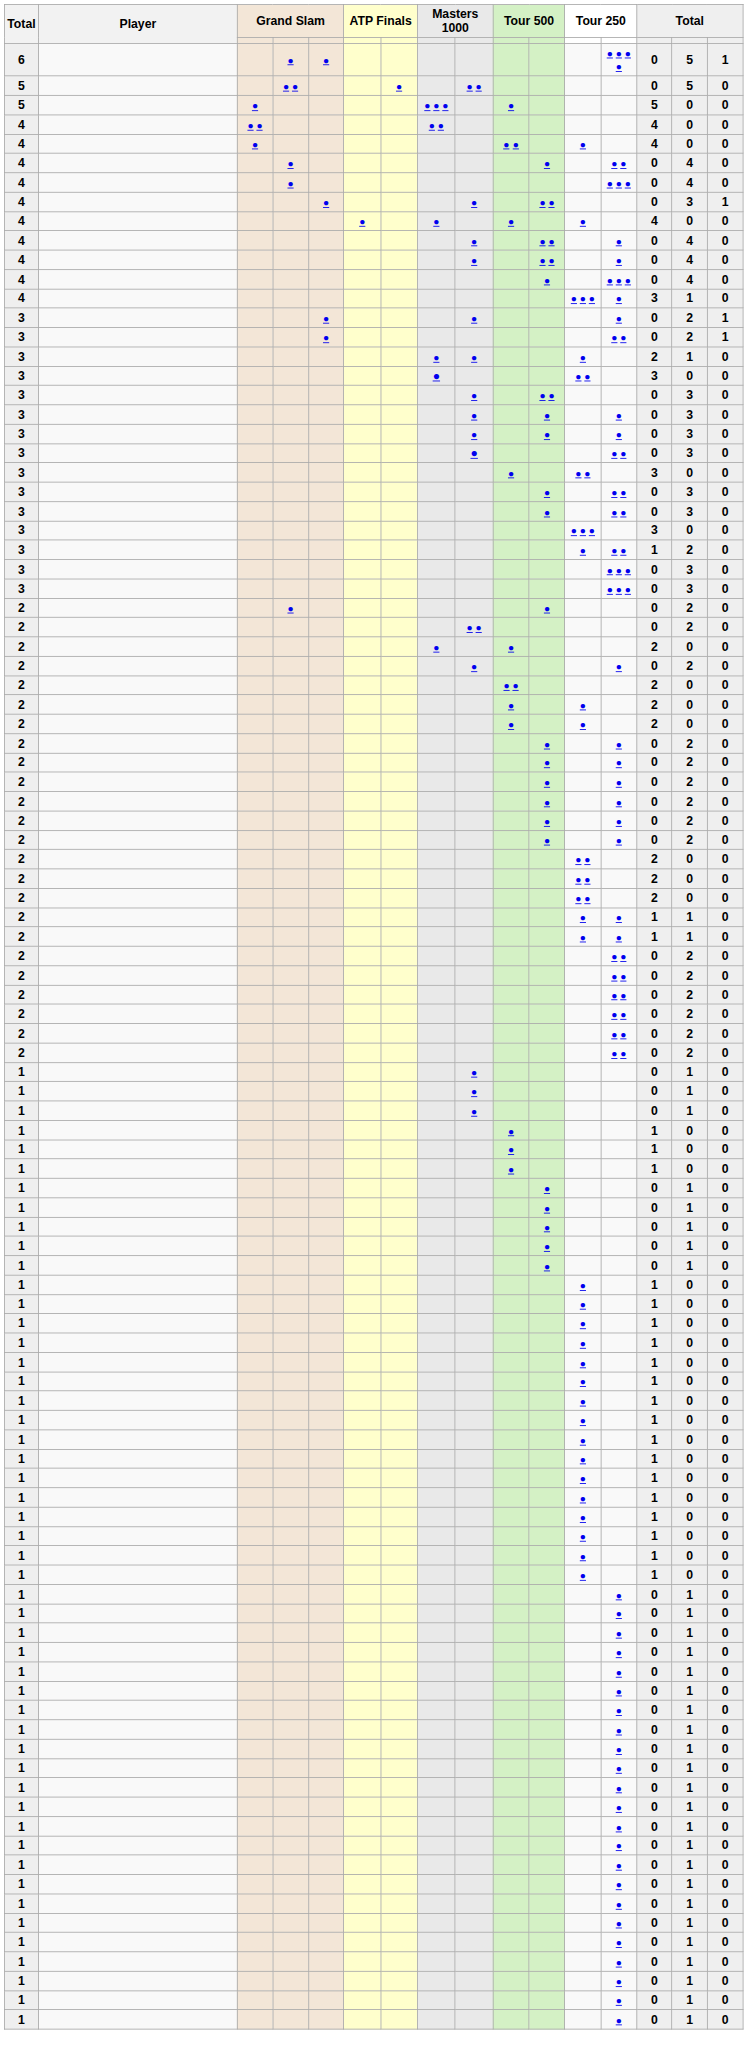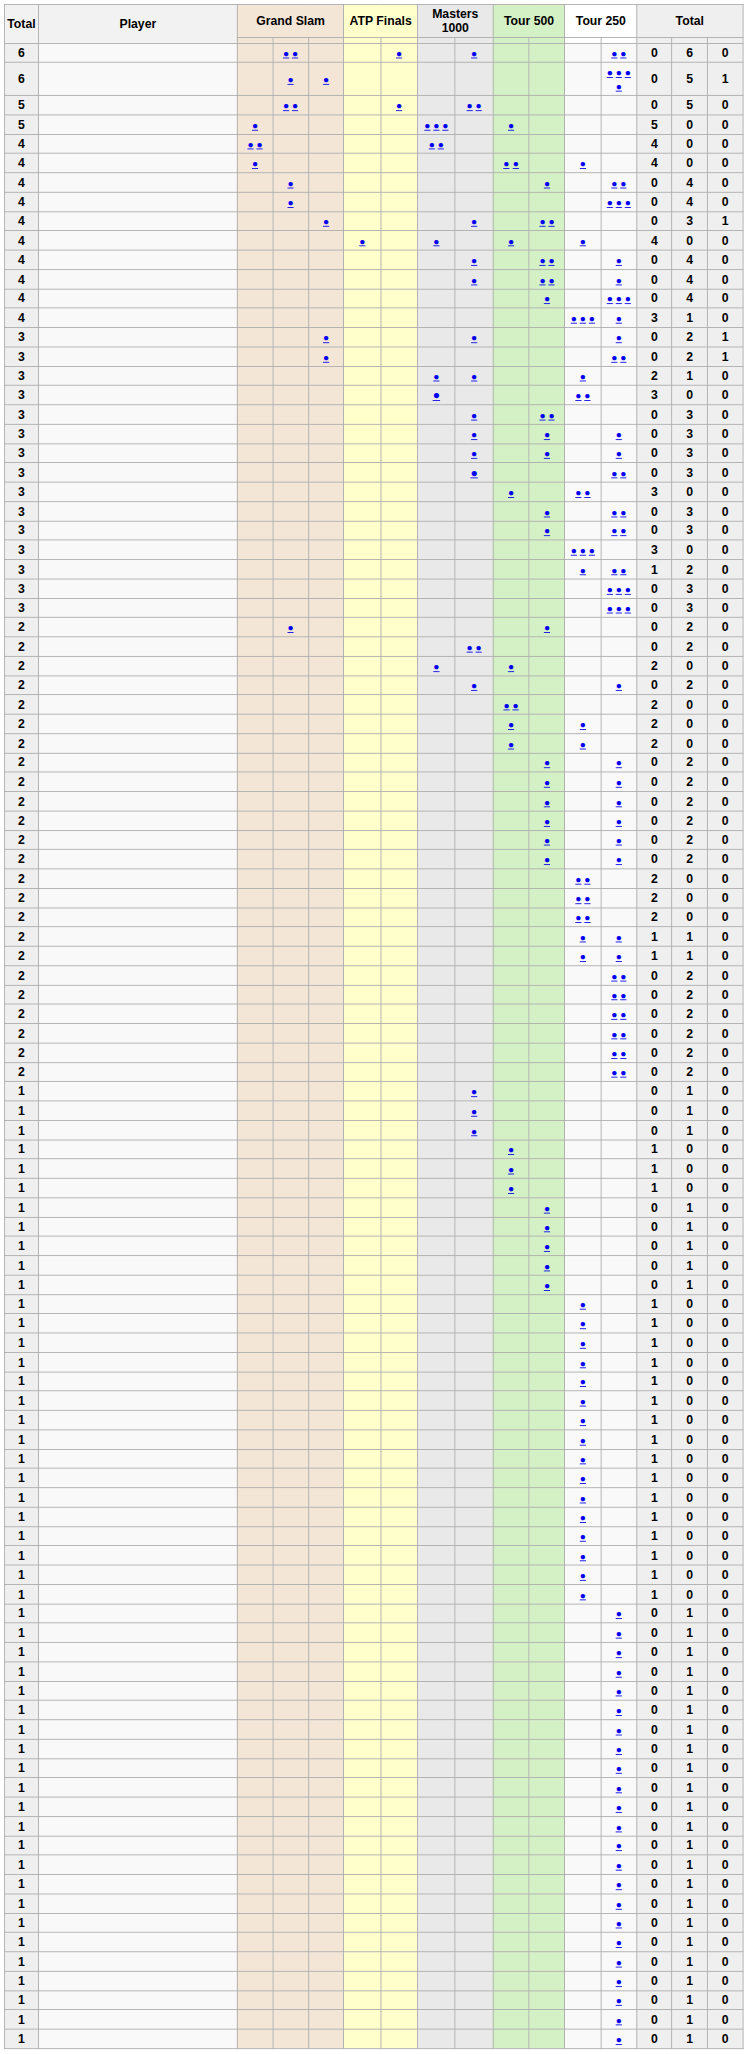+ row: 6 | ● ● | ● | ● | ● ● | 0 | 6 | 0
